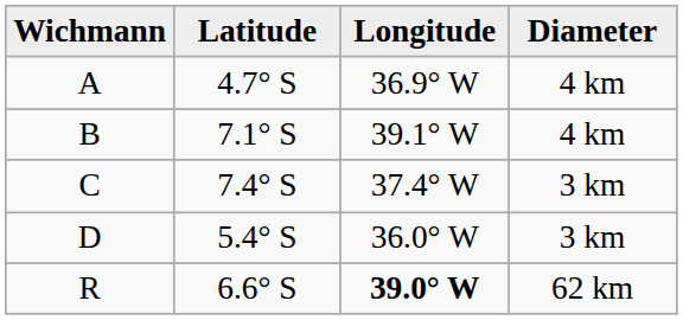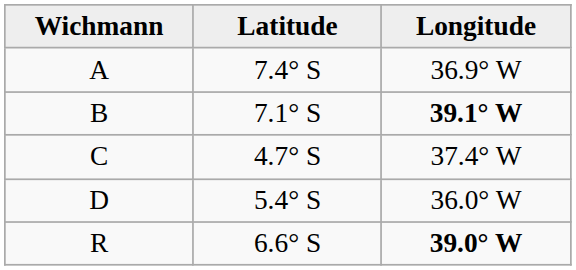- column: Diameter | 4 km | 4 km | 3 km | 3 km | 62 km
A | Latitude: 4.7° S -> 7.4° S
B | Longitude: normal -> bold
C | Latitude: 7.4° S -> 4.7° S
